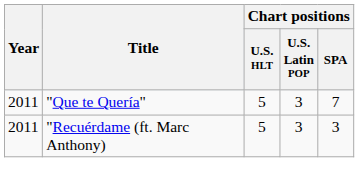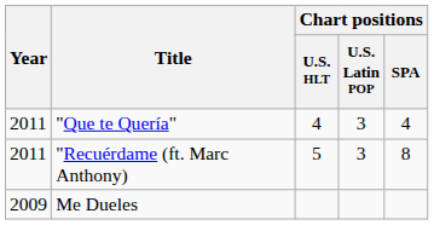"Que te Quería" | Chart positions / U.S. HLT: 5 -> 4
"Que te Quería" | Chart positions / SPA: 7 -> 4
"Recuérdame (ft. Marc Anthony) | Chart positions / SPA: 3 -> 8
+ row: 2009 | Me Dueles
